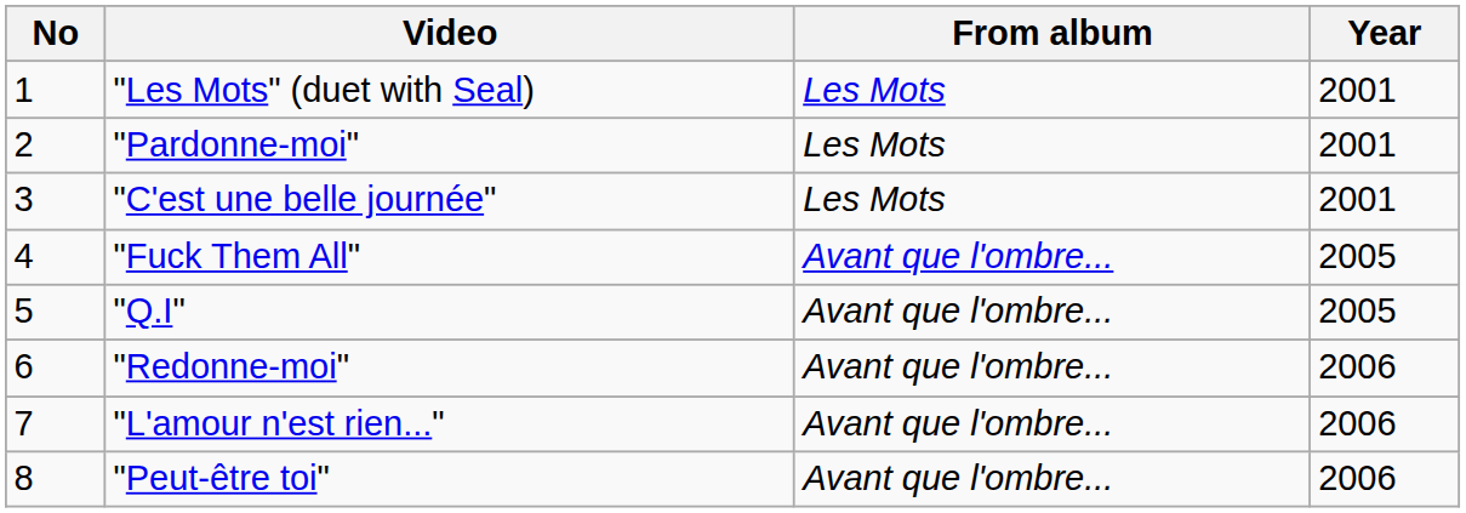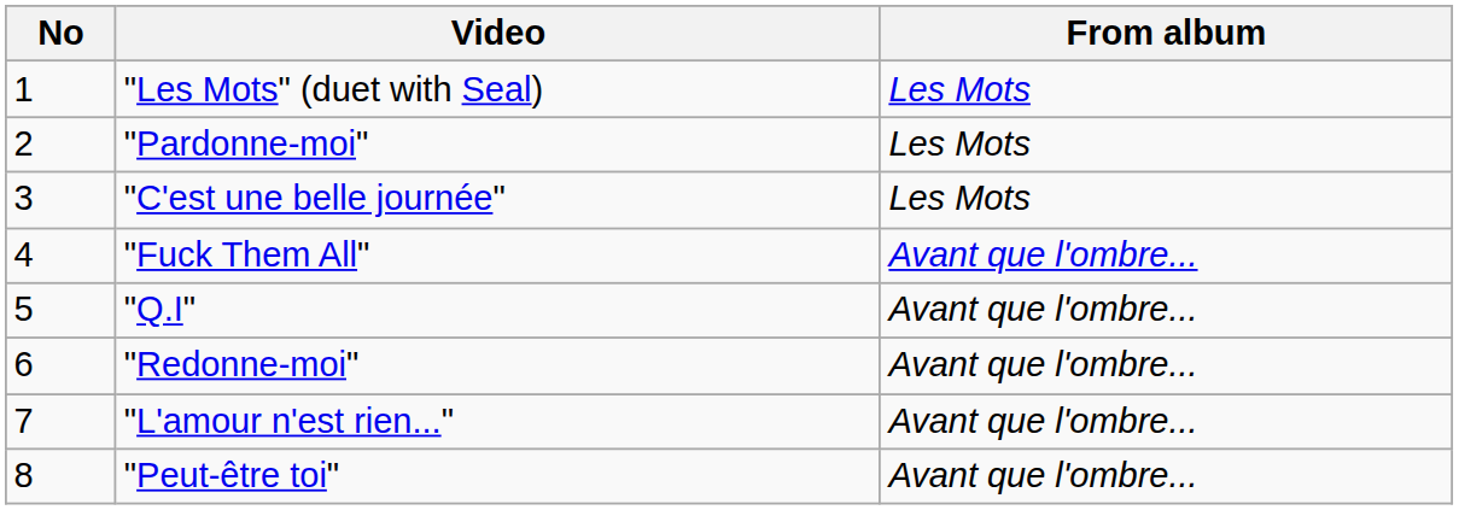- column: Year | 2001 | 2001 | 2001 | 2005 | 2005 | 2006 | 2006 | 2006
